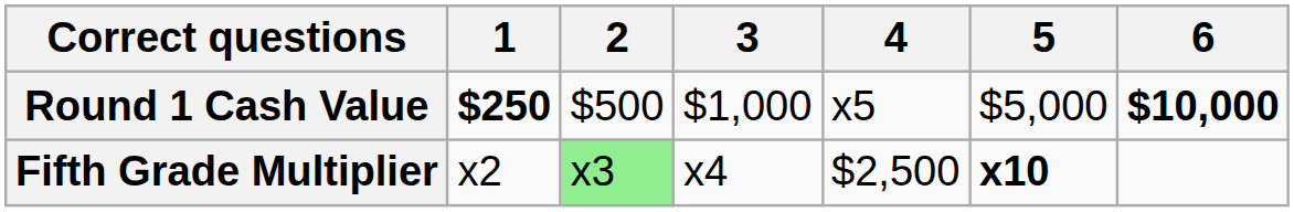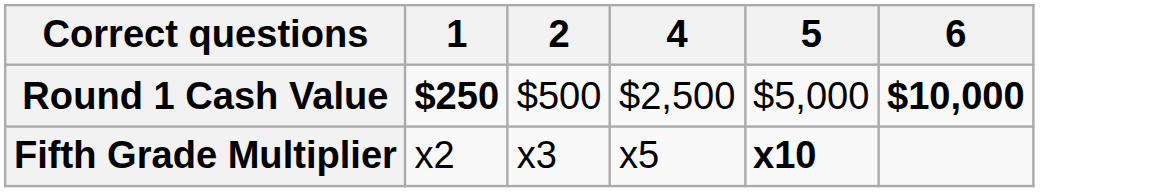- column: 3 | $1,000 | x4
Round 1 Cash Value | 4: x5 -> $2,500
Fifth Grade Multiplier | 2: lightgreen background -> no background
Fifth Grade Multiplier | 4: $2,500 -> x5
